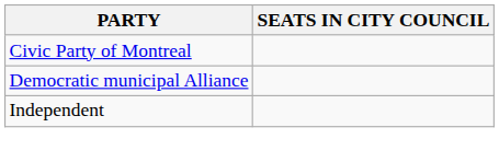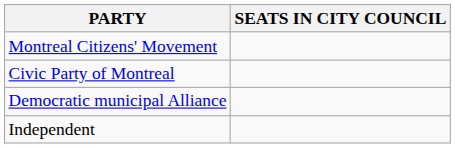+ row: Montreal Citizens' Movement
